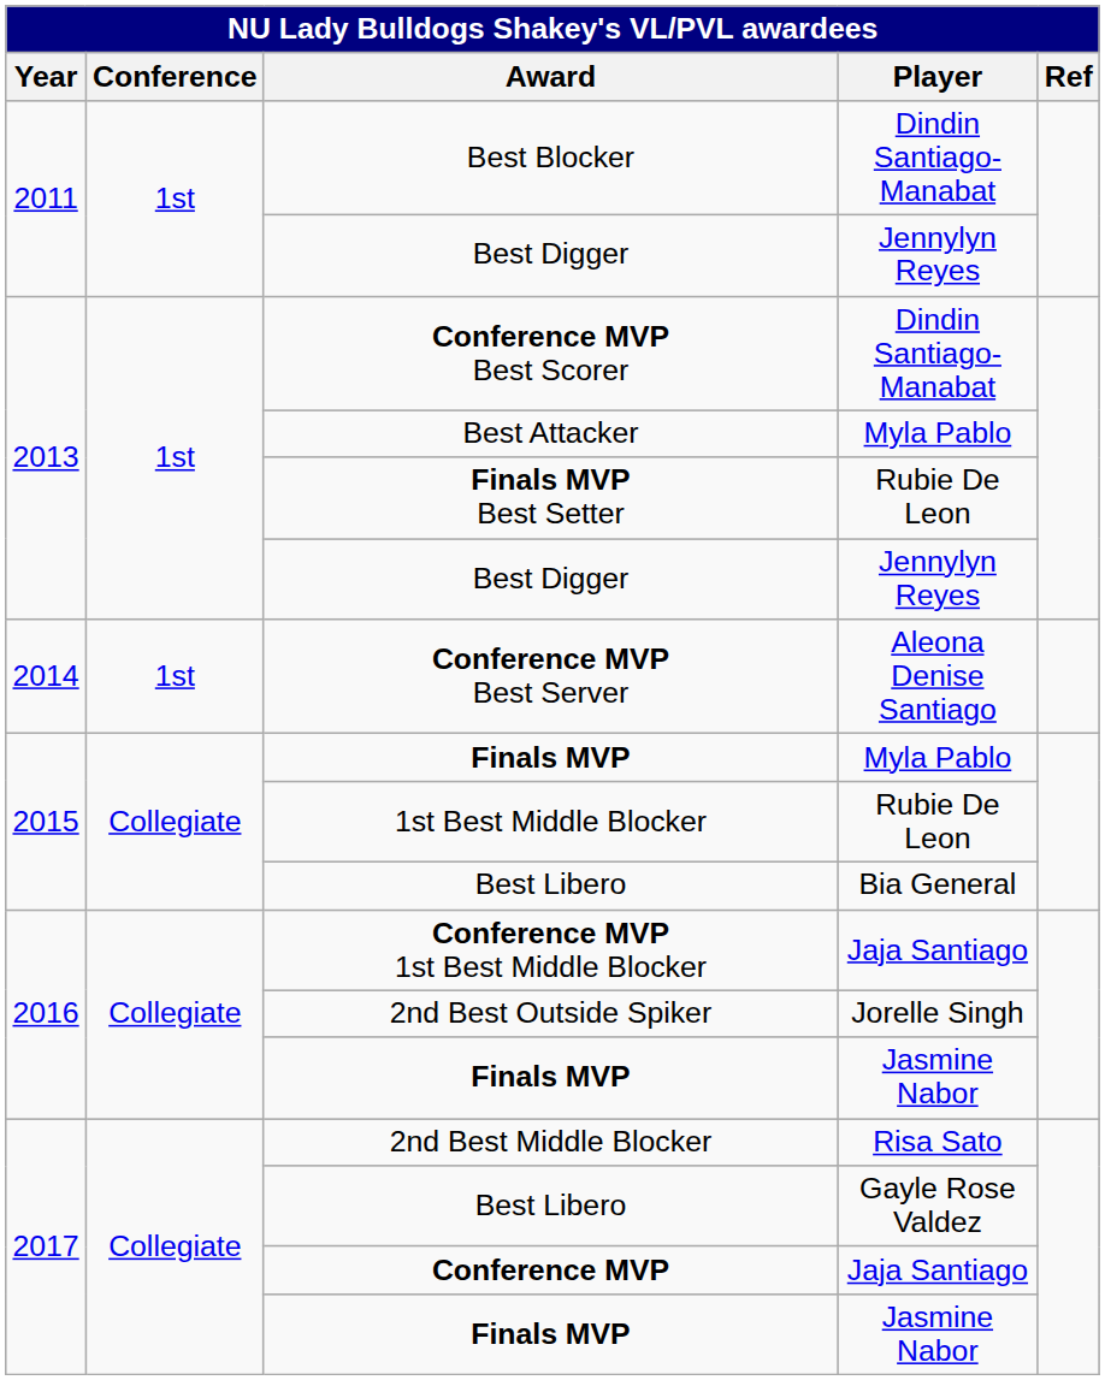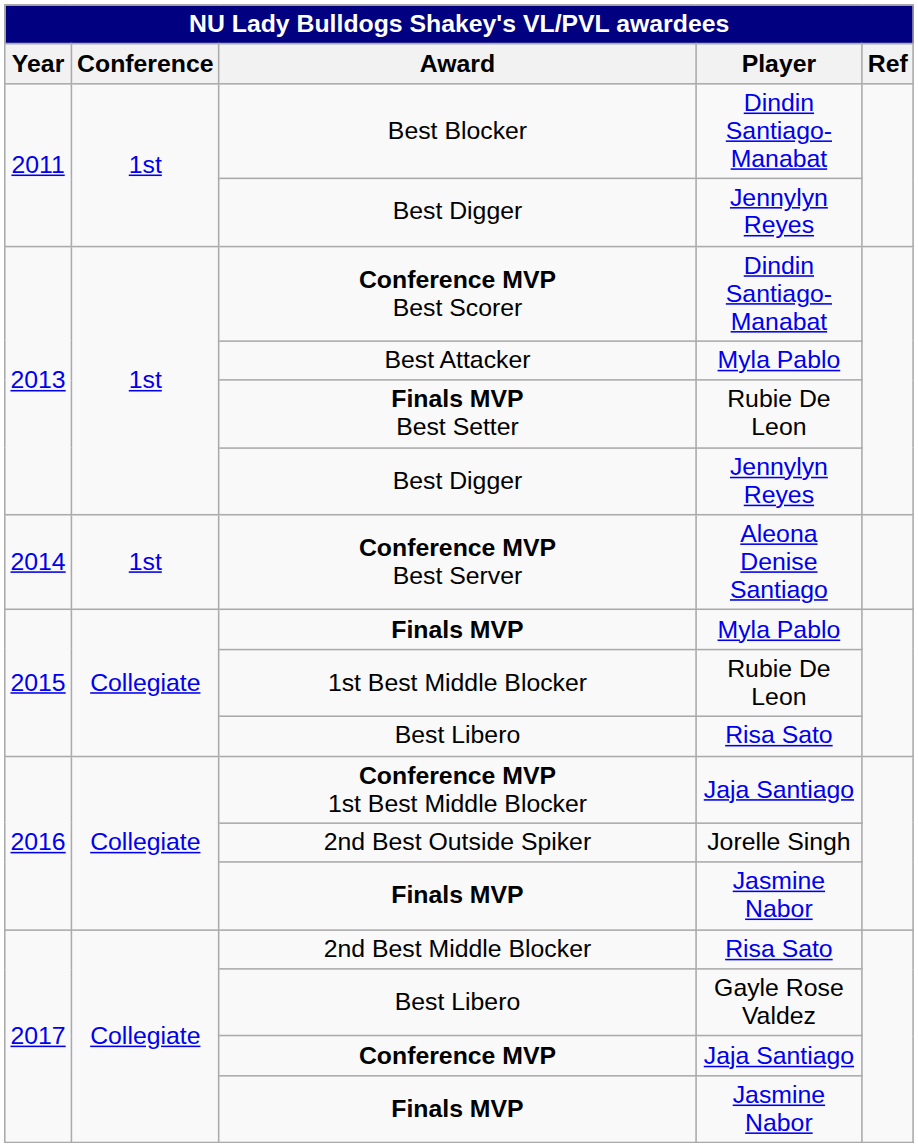2015 / Best Libero | Player: Bia General -> Risa Sato
